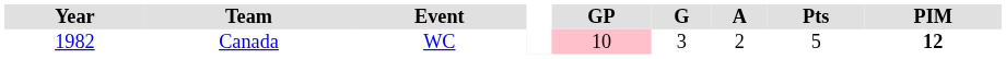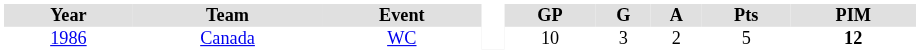Canada | Year: 1982 -> 1986
Canada | GP: pink background -> no background
